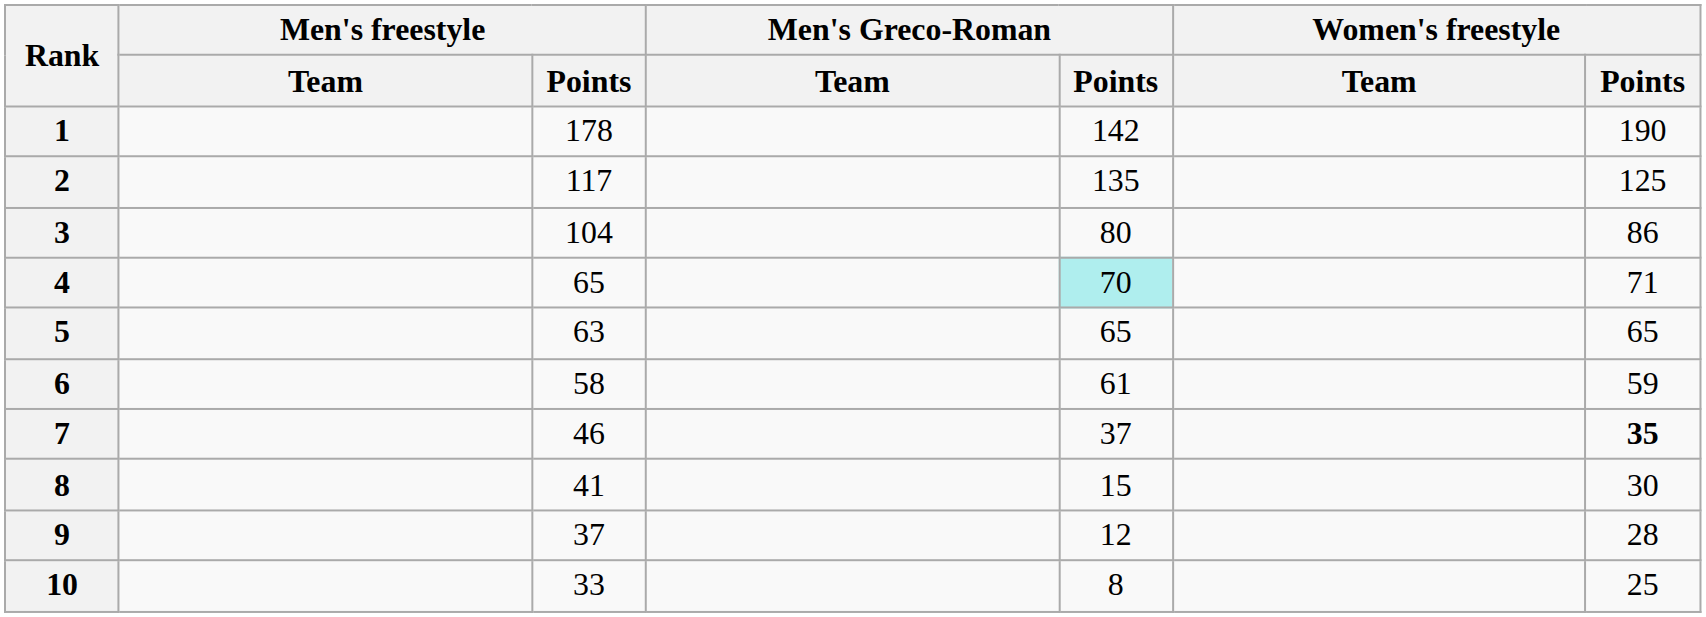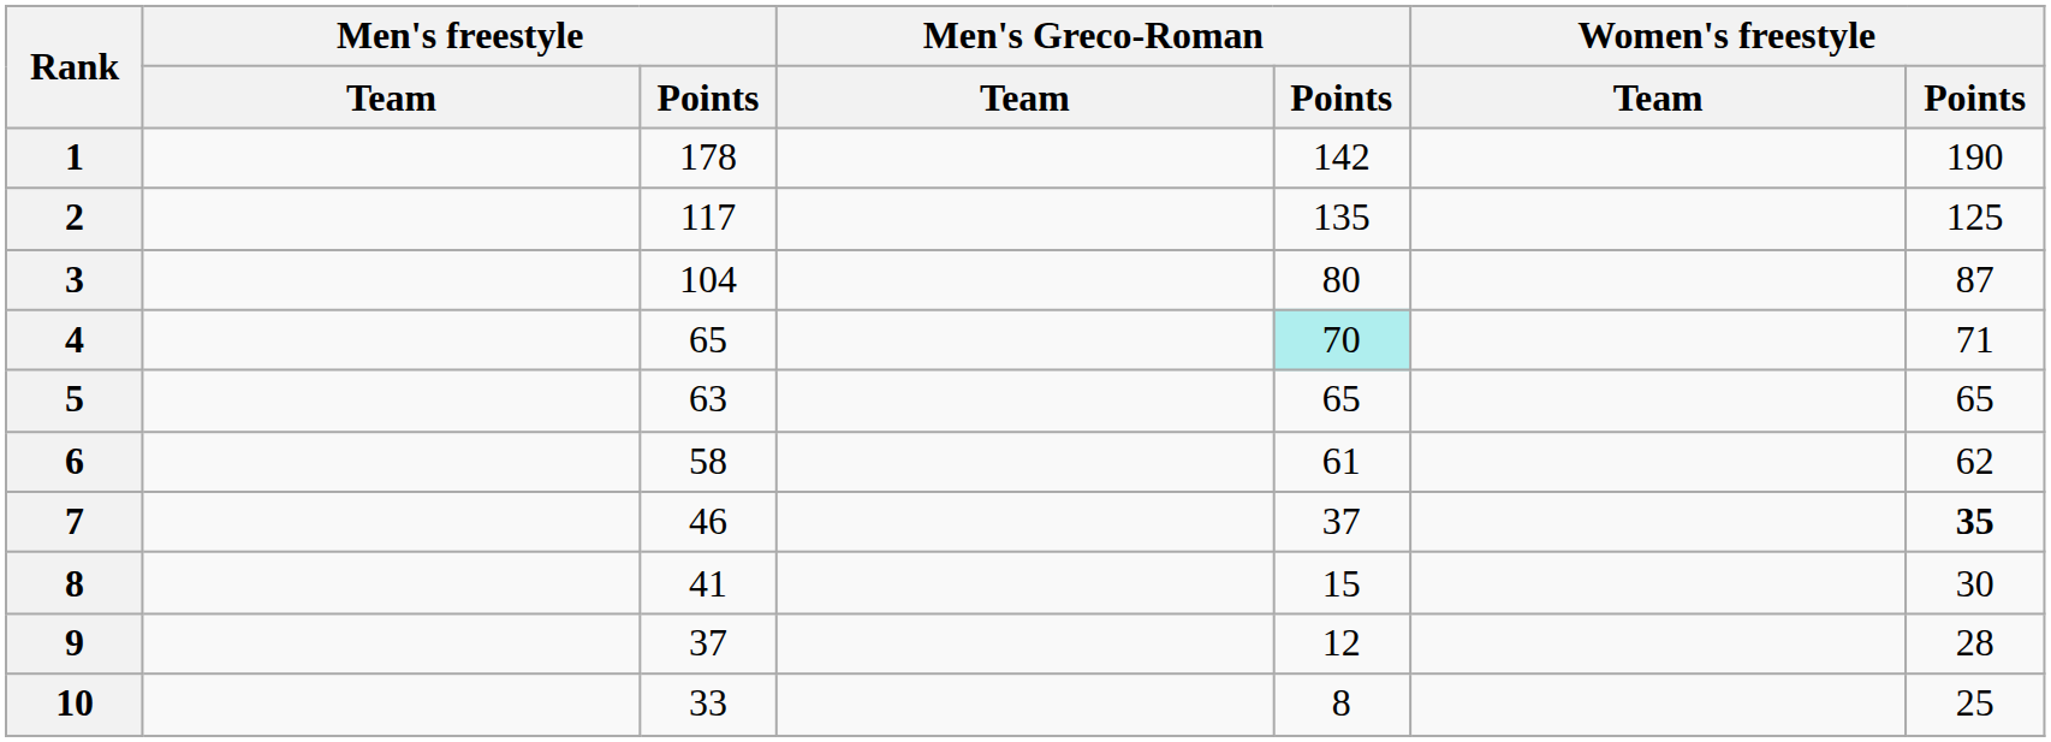3 | Women's freestyle / Points: 86 -> 87
6 | Women's freestyle / Points: 59 -> 62
